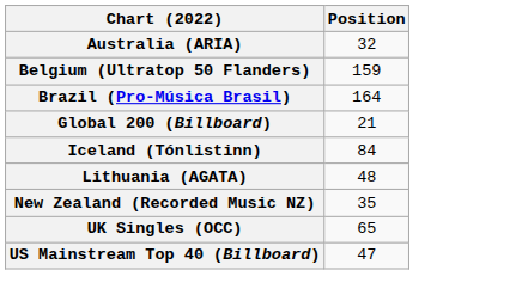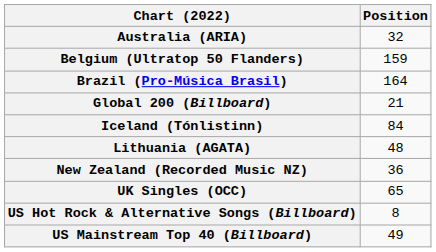New Zealand (Recorded Music NZ) | Position: 35 -> 36
+ row: US Hot Rock & Alternative Songs (Billboard) | 8
US Mainstream Top 40 (Billboard) | Position: 47 -> 49
